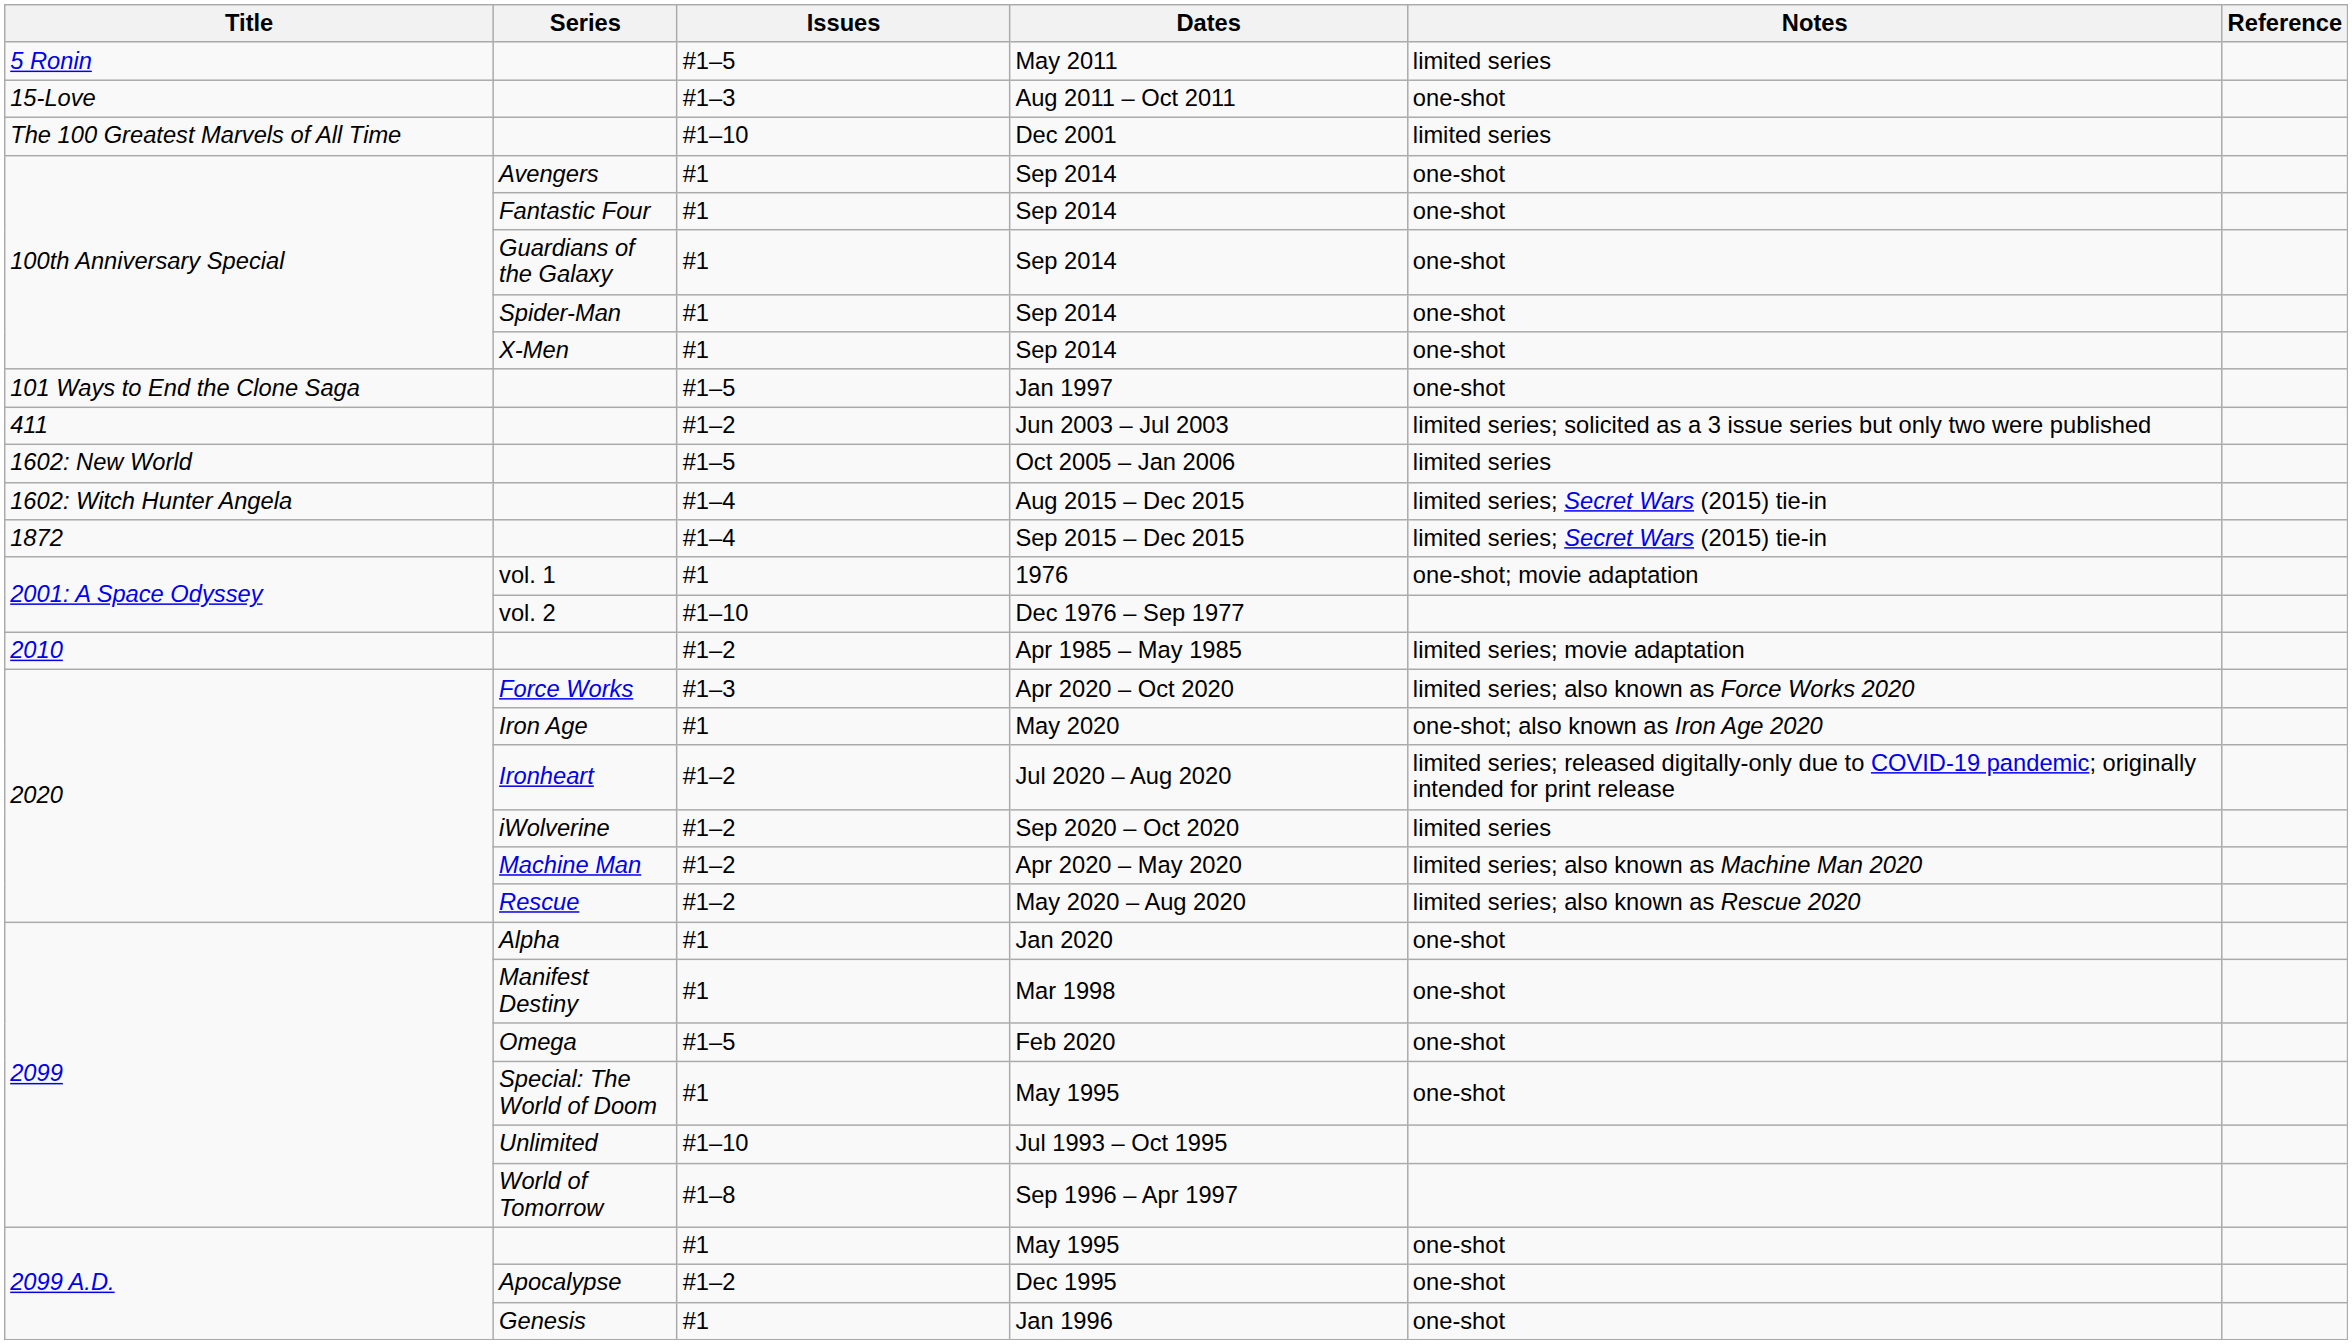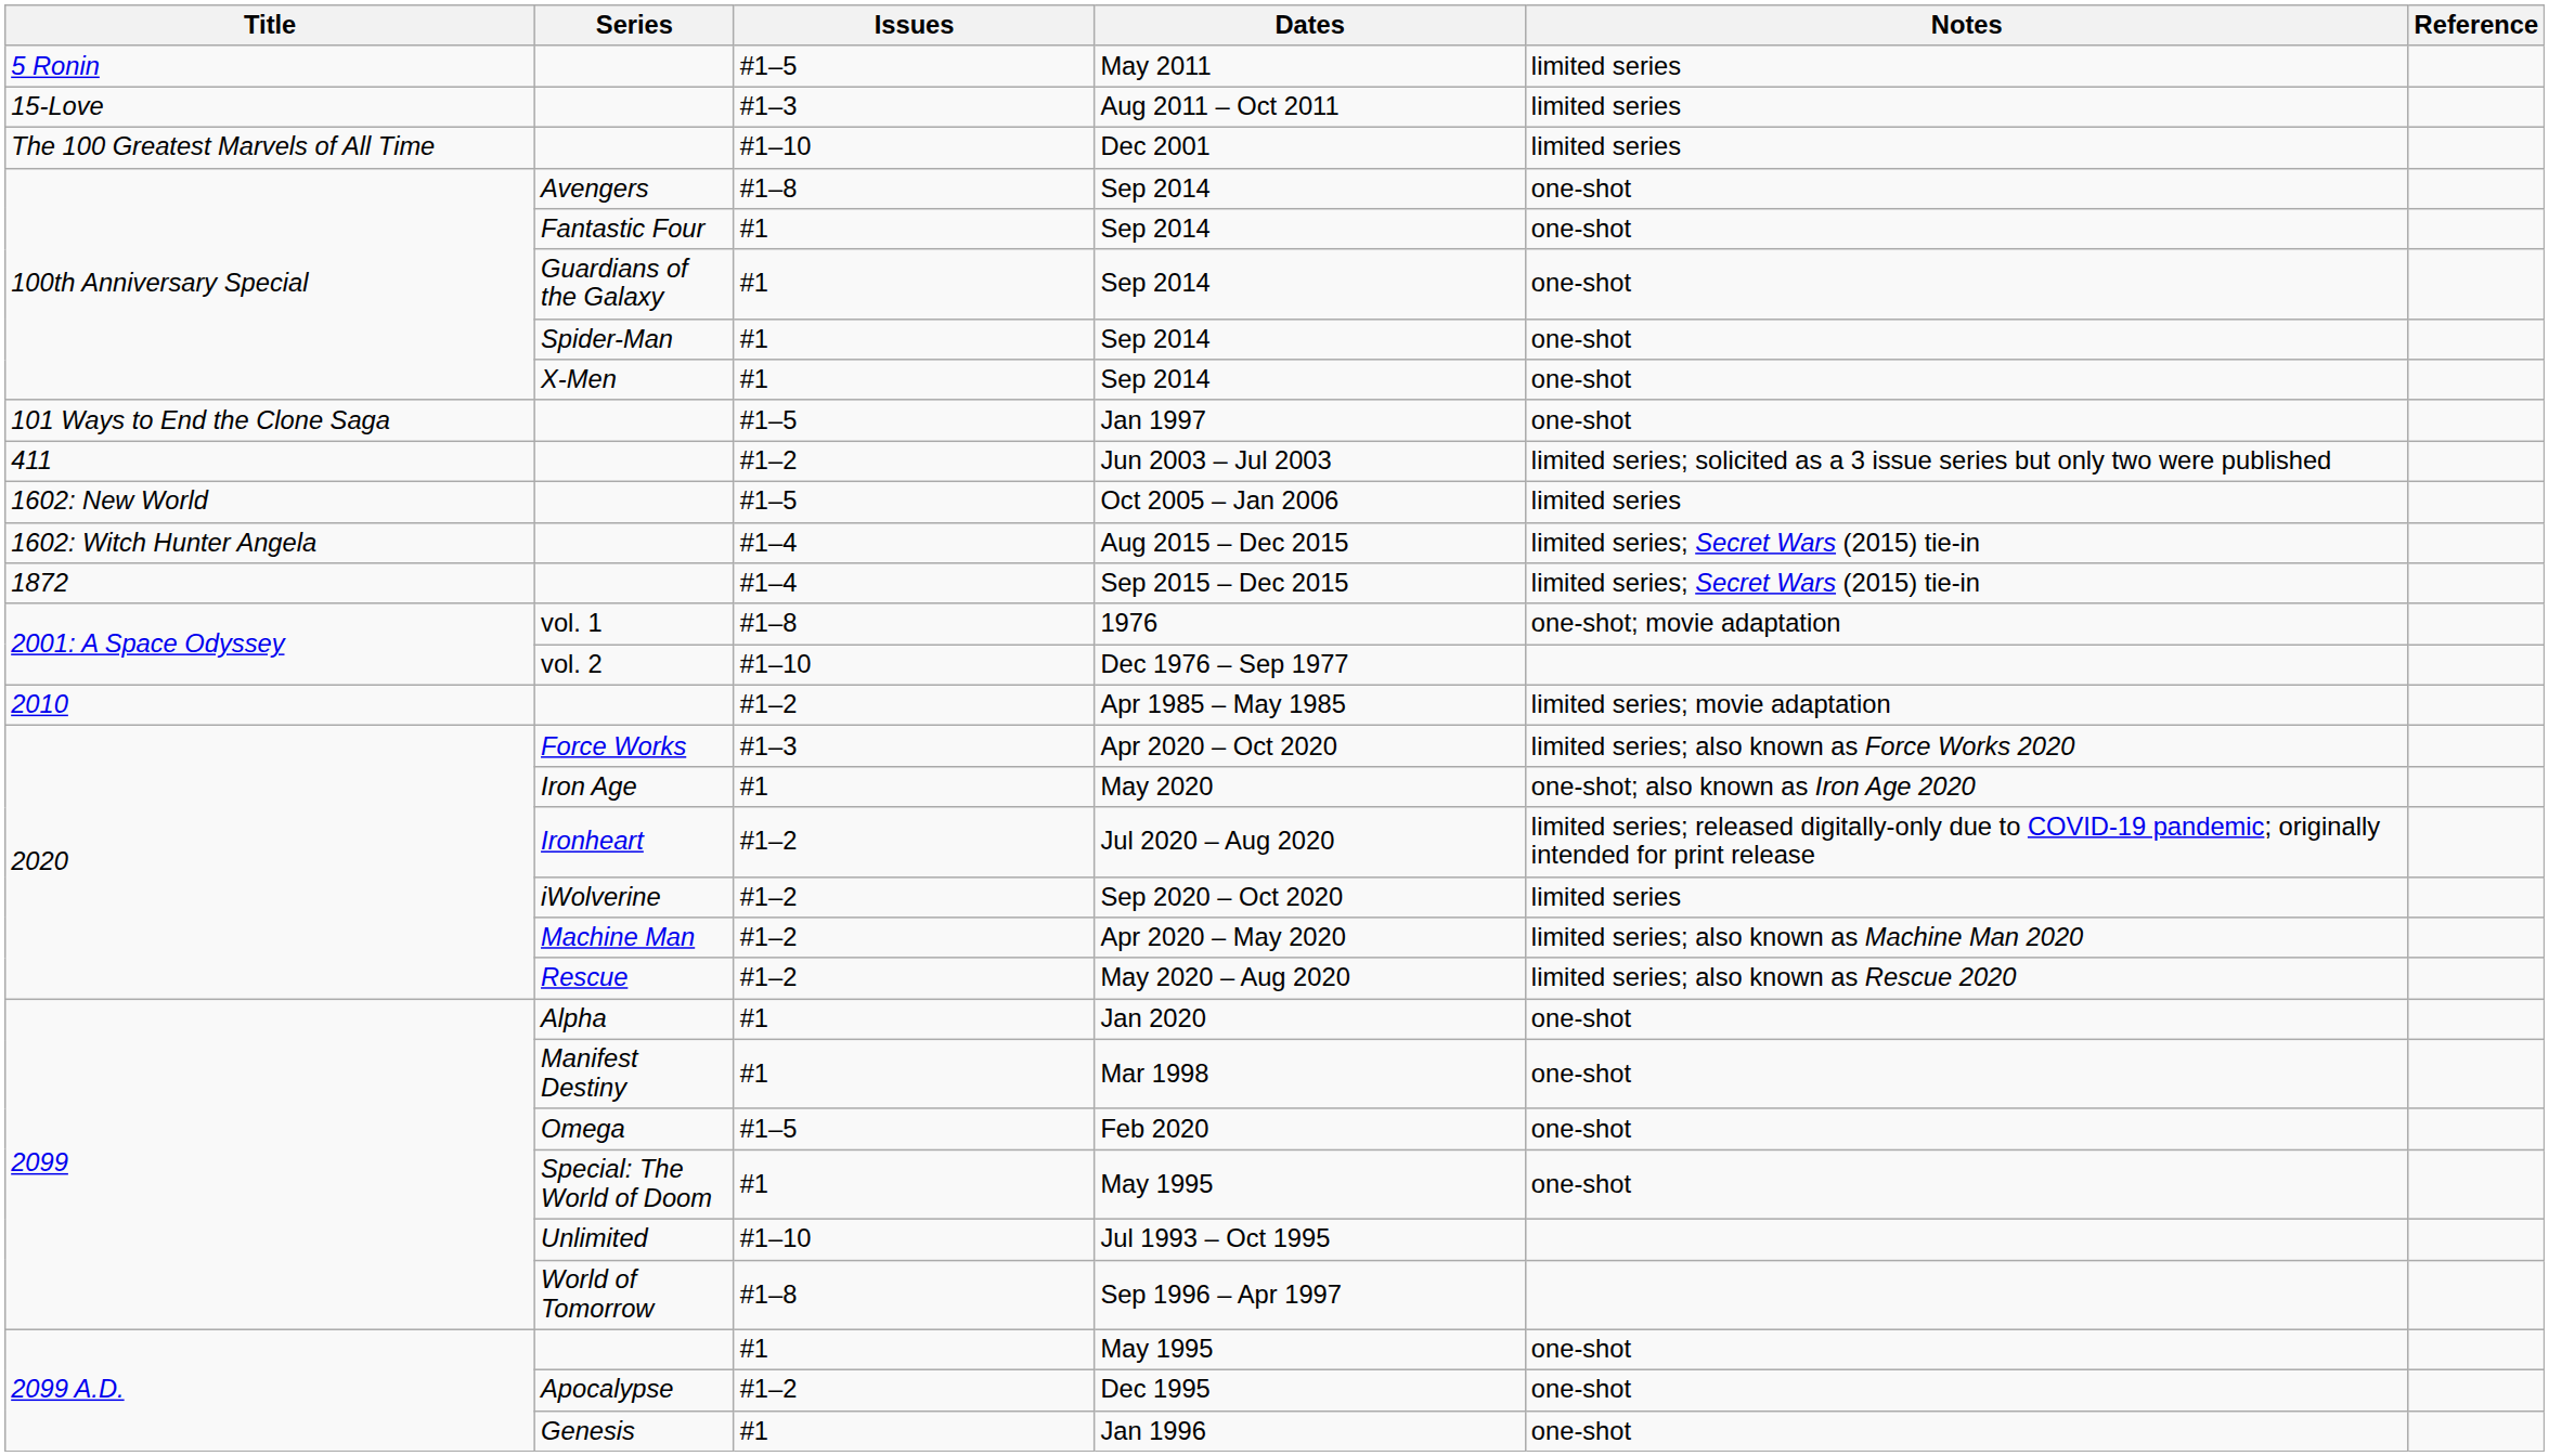Aug 2011 – Oct 2011 | Notes: one-shot -> limited series
Avengers / Sep 2014 | Issues: #1 -> #1–8
1976 | Issues: #1 -> #1–8
